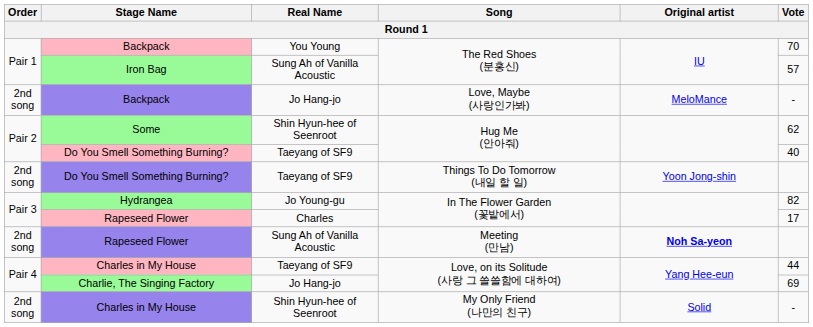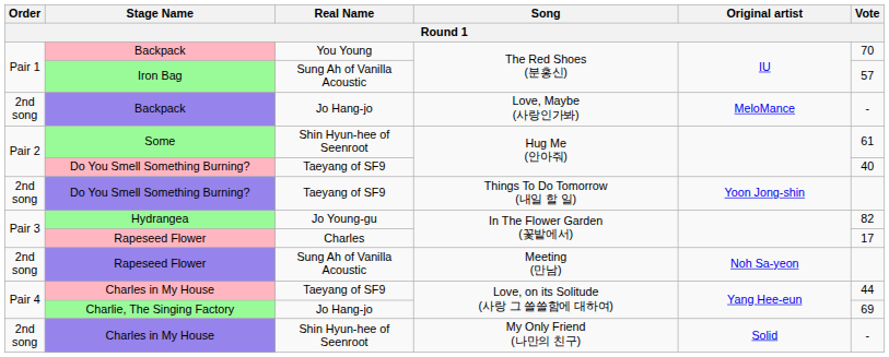Some | Vote: 62 -> 61
Rapeseed Flower / Meeting (만남) | Original artist: bold -> normal
